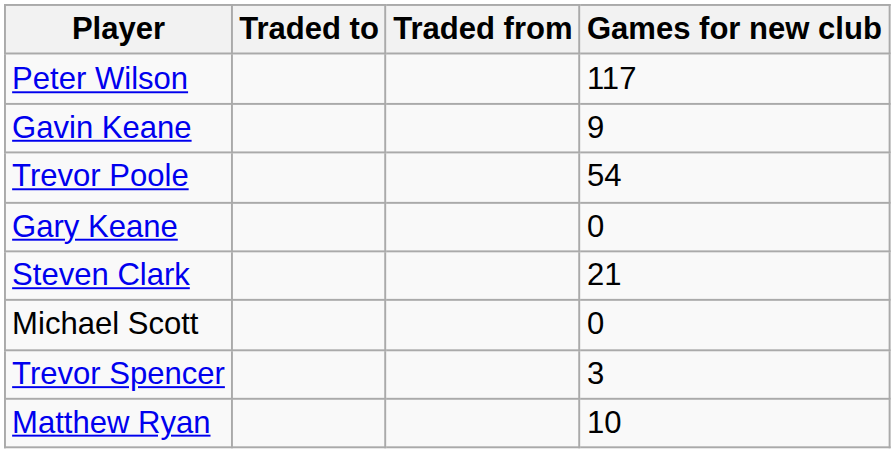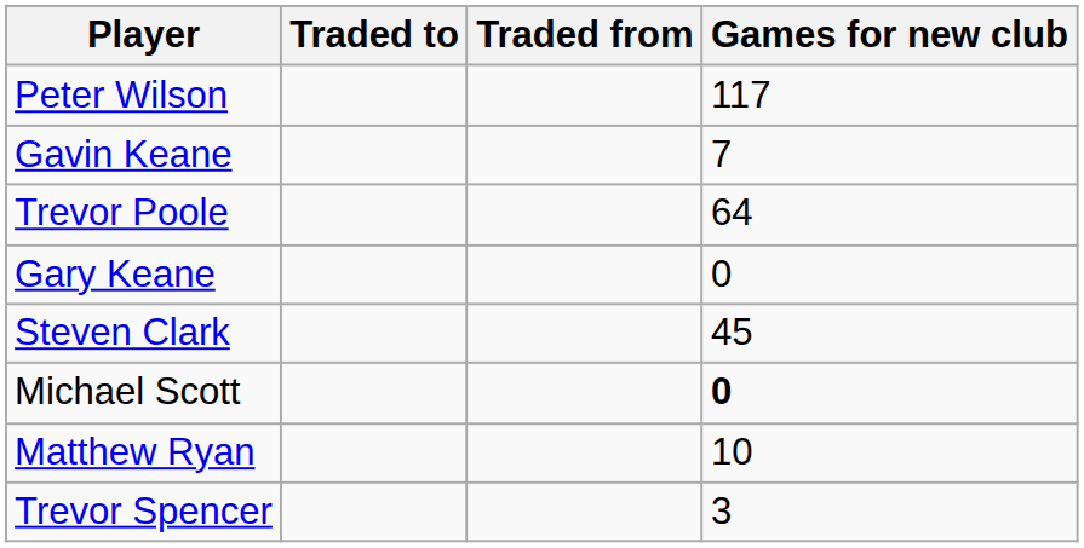Gavin Keane | Games for new club: 9 -> 7
Trevor Poole | Games for new club: 54 -> 64
Steven Clark | Games for new club: 21 -> 45
Michael Scott | Games for new club: normal -> bold
rows swapped: Trevor Spencer <-> Matthew Ryan
